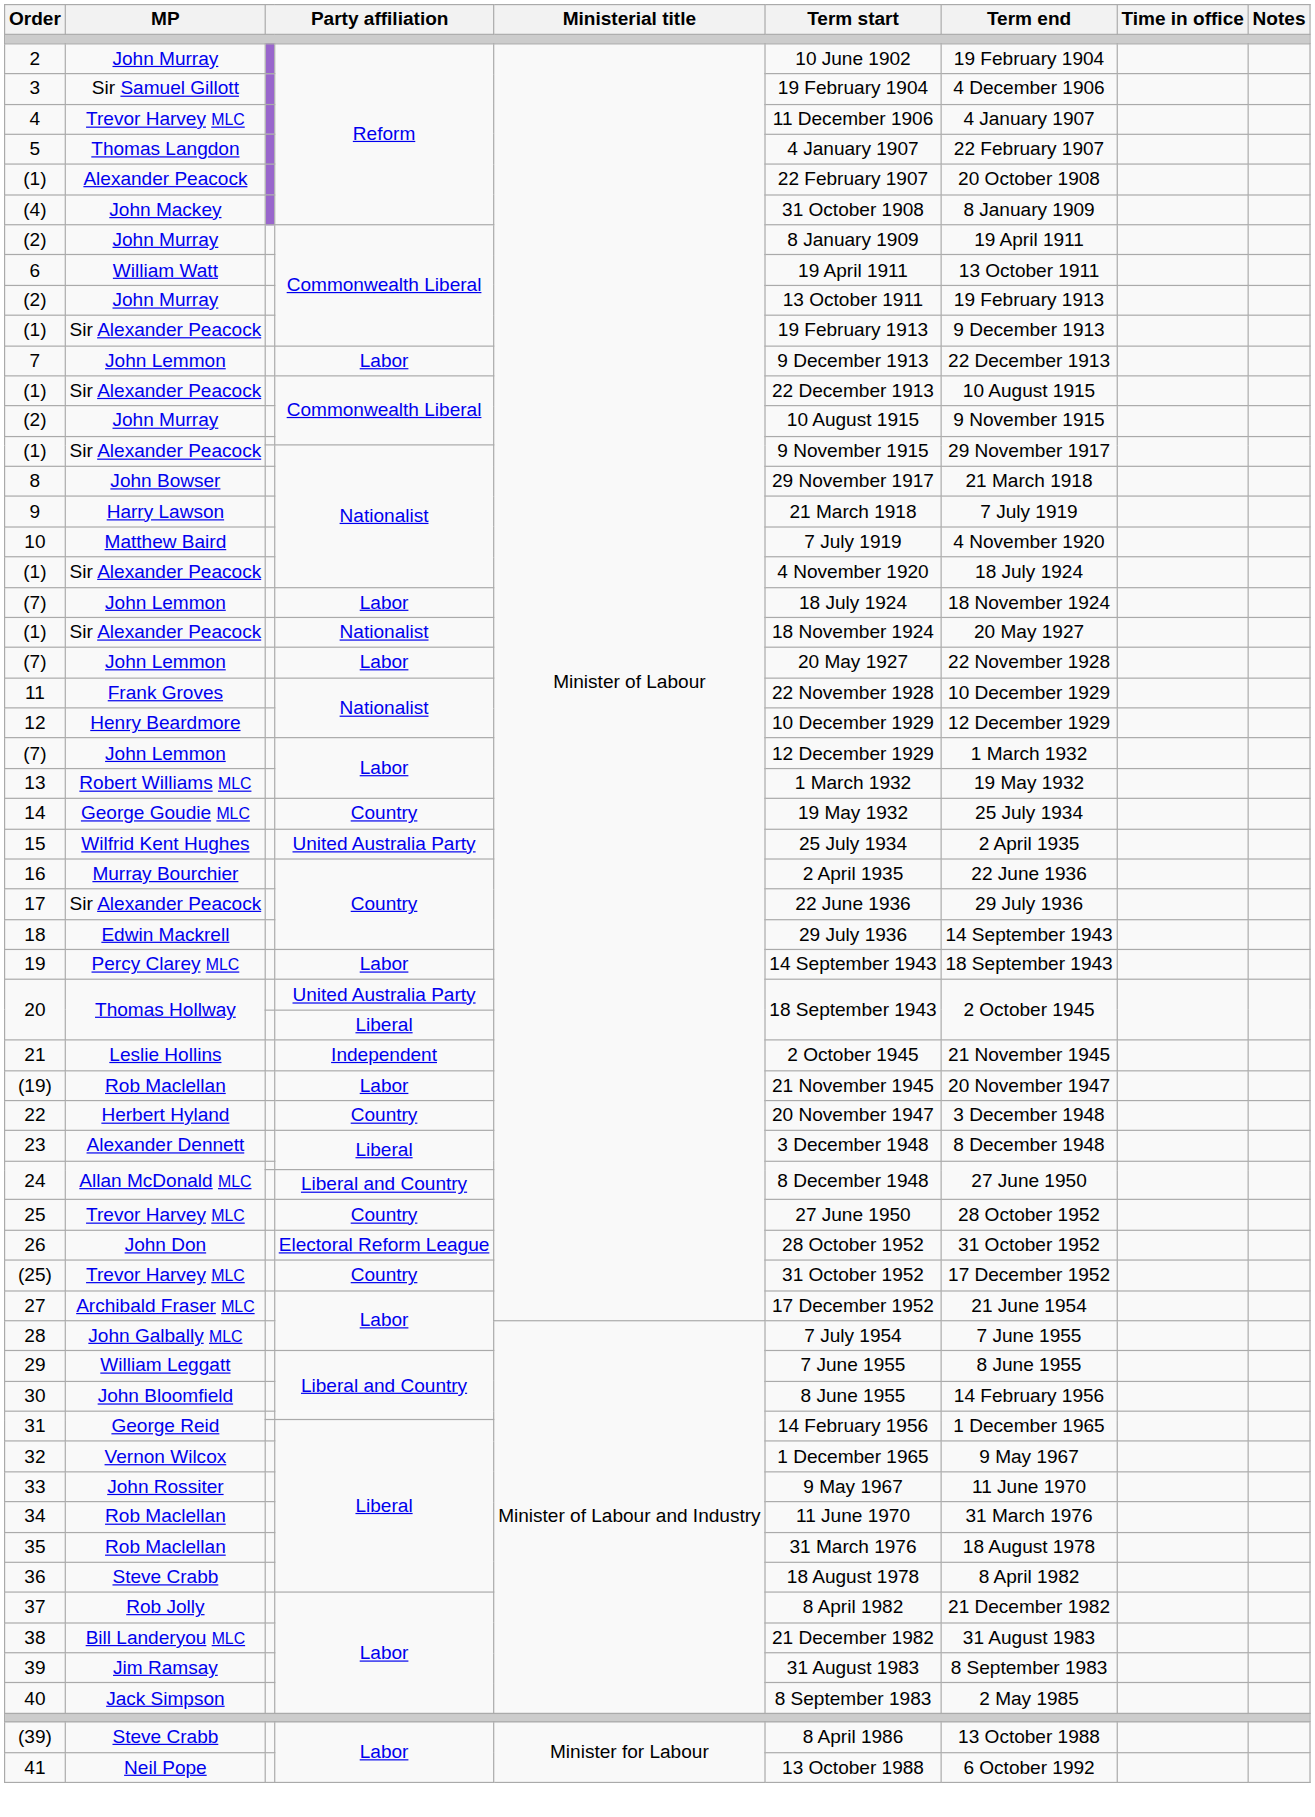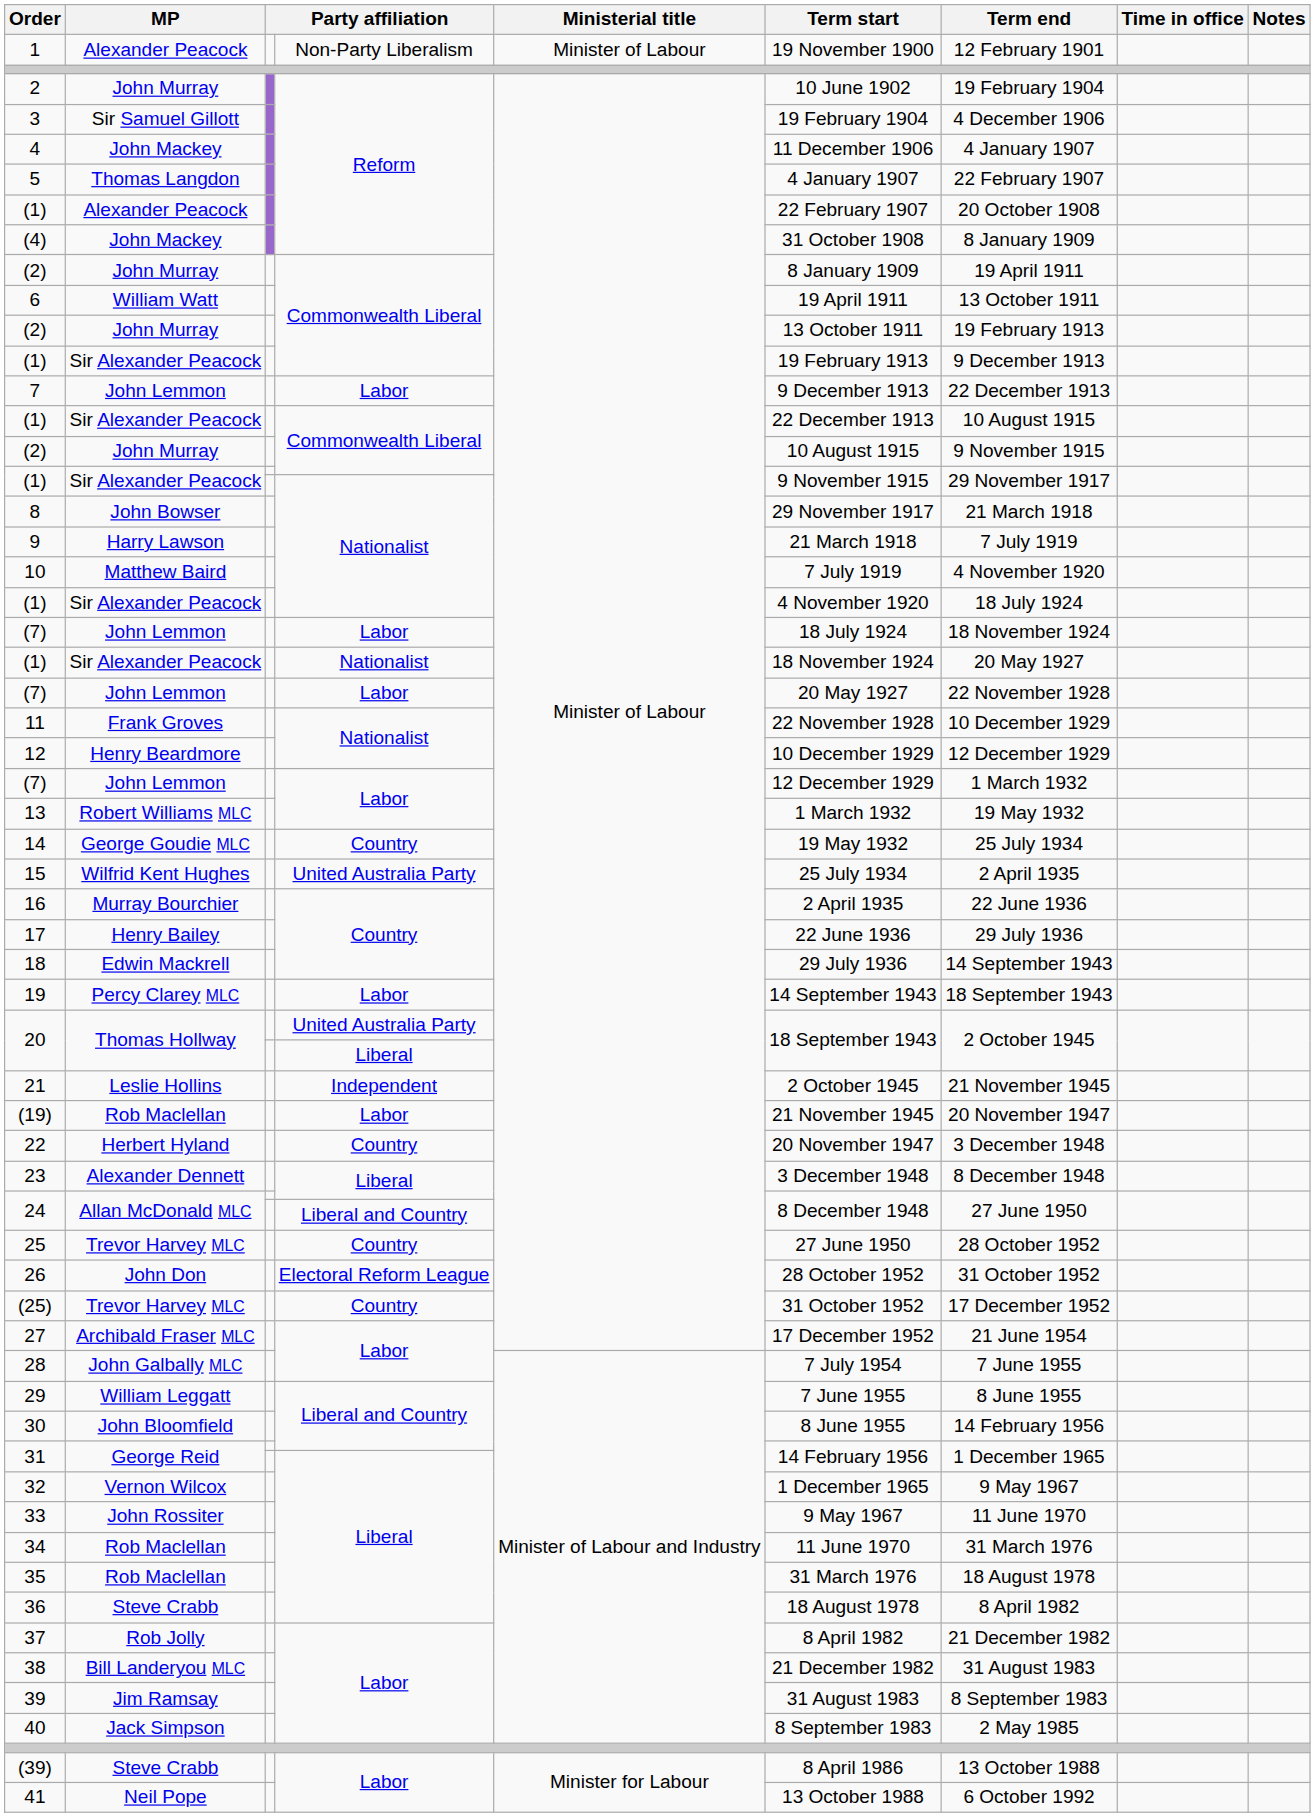+ row: 1 | Alexander Peacock | Non-Party Liberalism | Minister of Labour | 19 November 1900 | 12 February 1901
4 | MP: Trevor Harvey MLC -> John Mackey
17 | MP: Sir Alexander Peacock -> Henry Bailey
